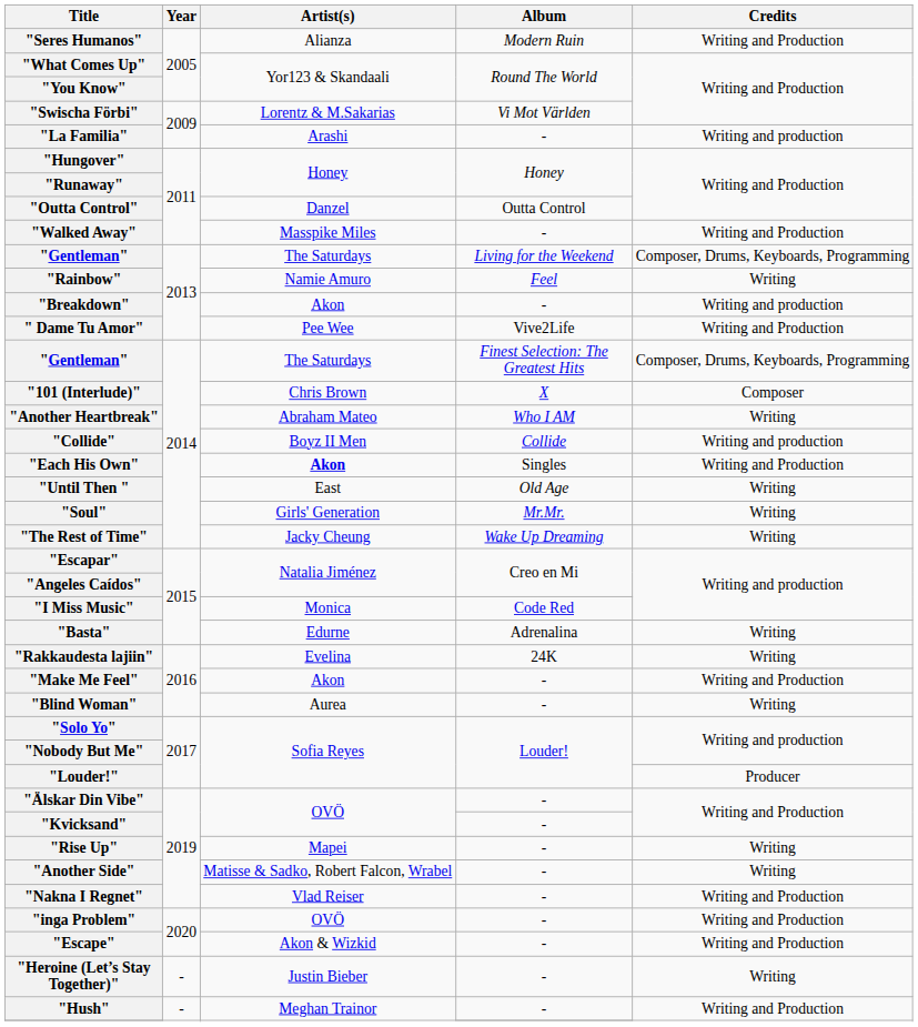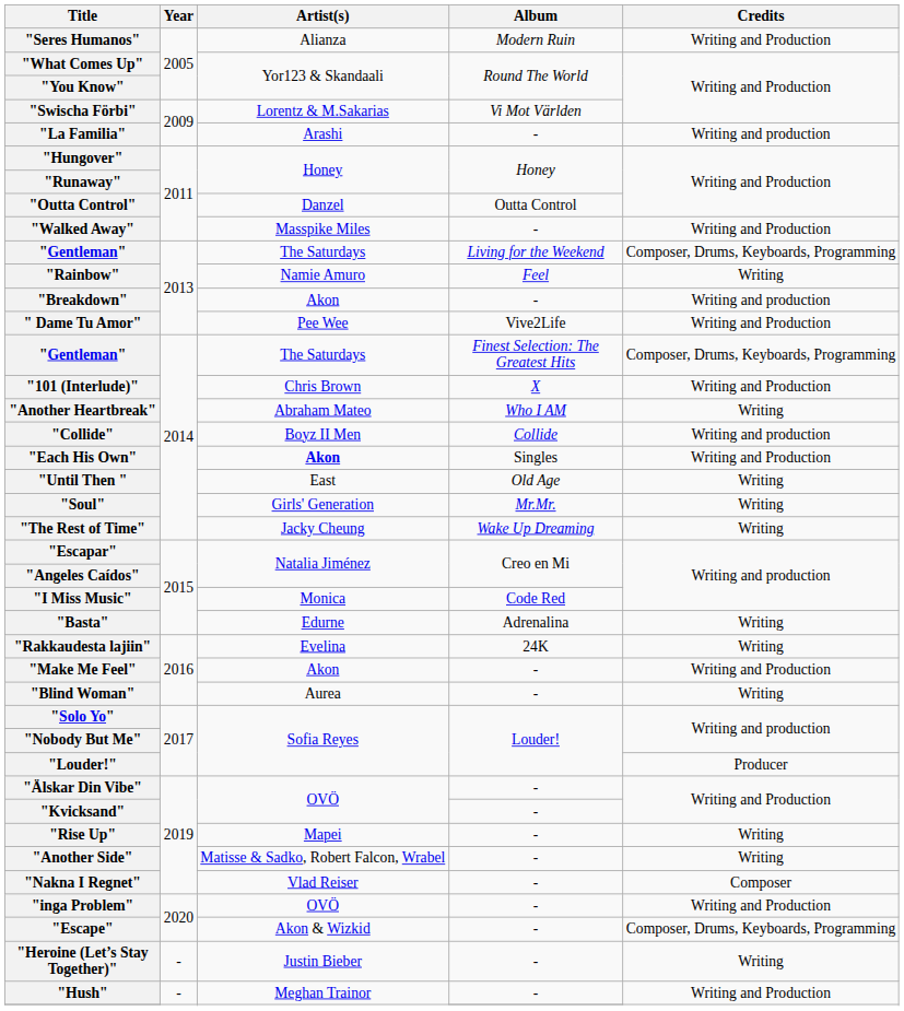"101 (Interlude)" | Credits: Composer -> Writing and Production
"Nakna I Regnet" | Credits: Writing and Production -> Composer
"Escape" | Credits: Writing and Production -> Composer, Drums, Keyboards, Programming
